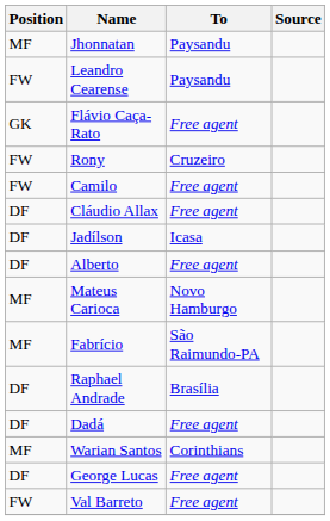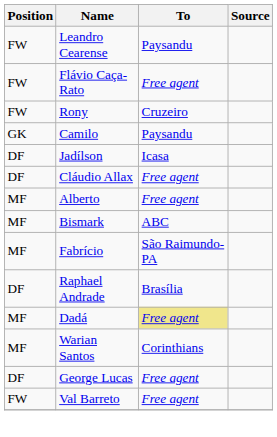- row: MF | Jhonnatan | Paysandu
Flávio Caça-Rato | Position: GK -> FW
Camilo | Position: FW -> GK
Camilo | To: Free agent -> Paysandu
rows swapped: Cláudio Allax <-> Jadílson
Alberto | Position: DF -> MF
- row: MF | Mateus Carioca | Novo Hamburgo
+ row: MF | Bismark | ABC
Dadá | Position: DF -> MF
Dadá | To: no background -> khaki background
